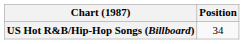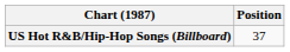US Hot R&B/Hip-Hop Songs (Billboard) | Position: 34 -> 37
